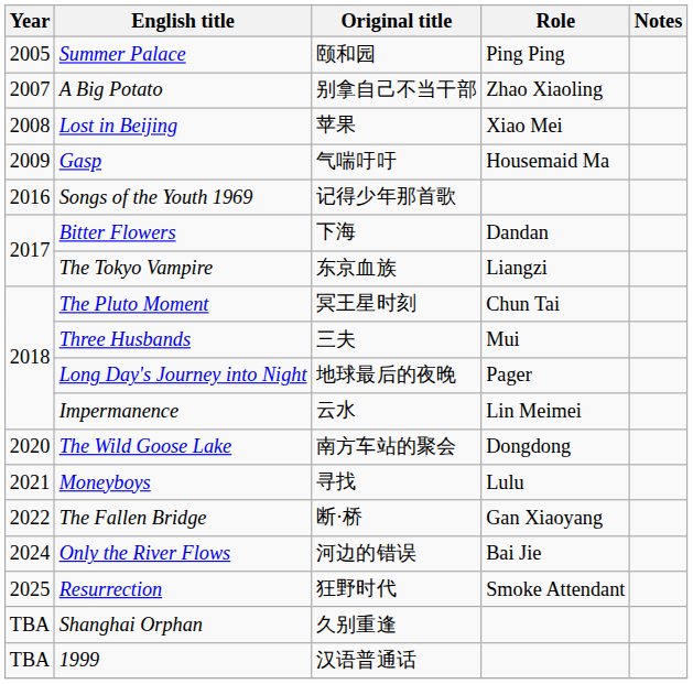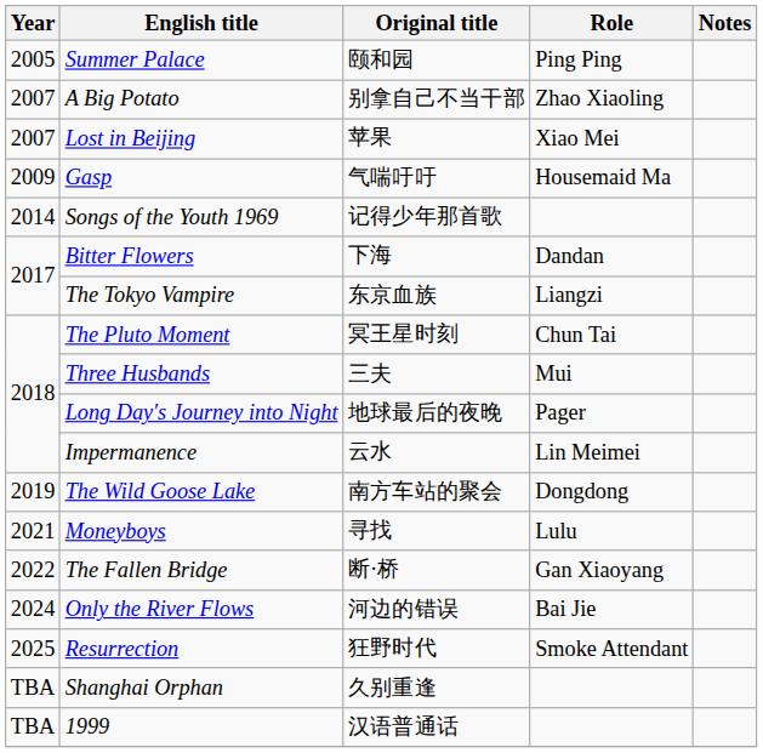Lost in Beijing | Year: 2008 -> 2007
Songs of the Youth 1969 | Year: 2016 -> 2014
The Wild Goose Lake | Year: 2020 -> 2019
